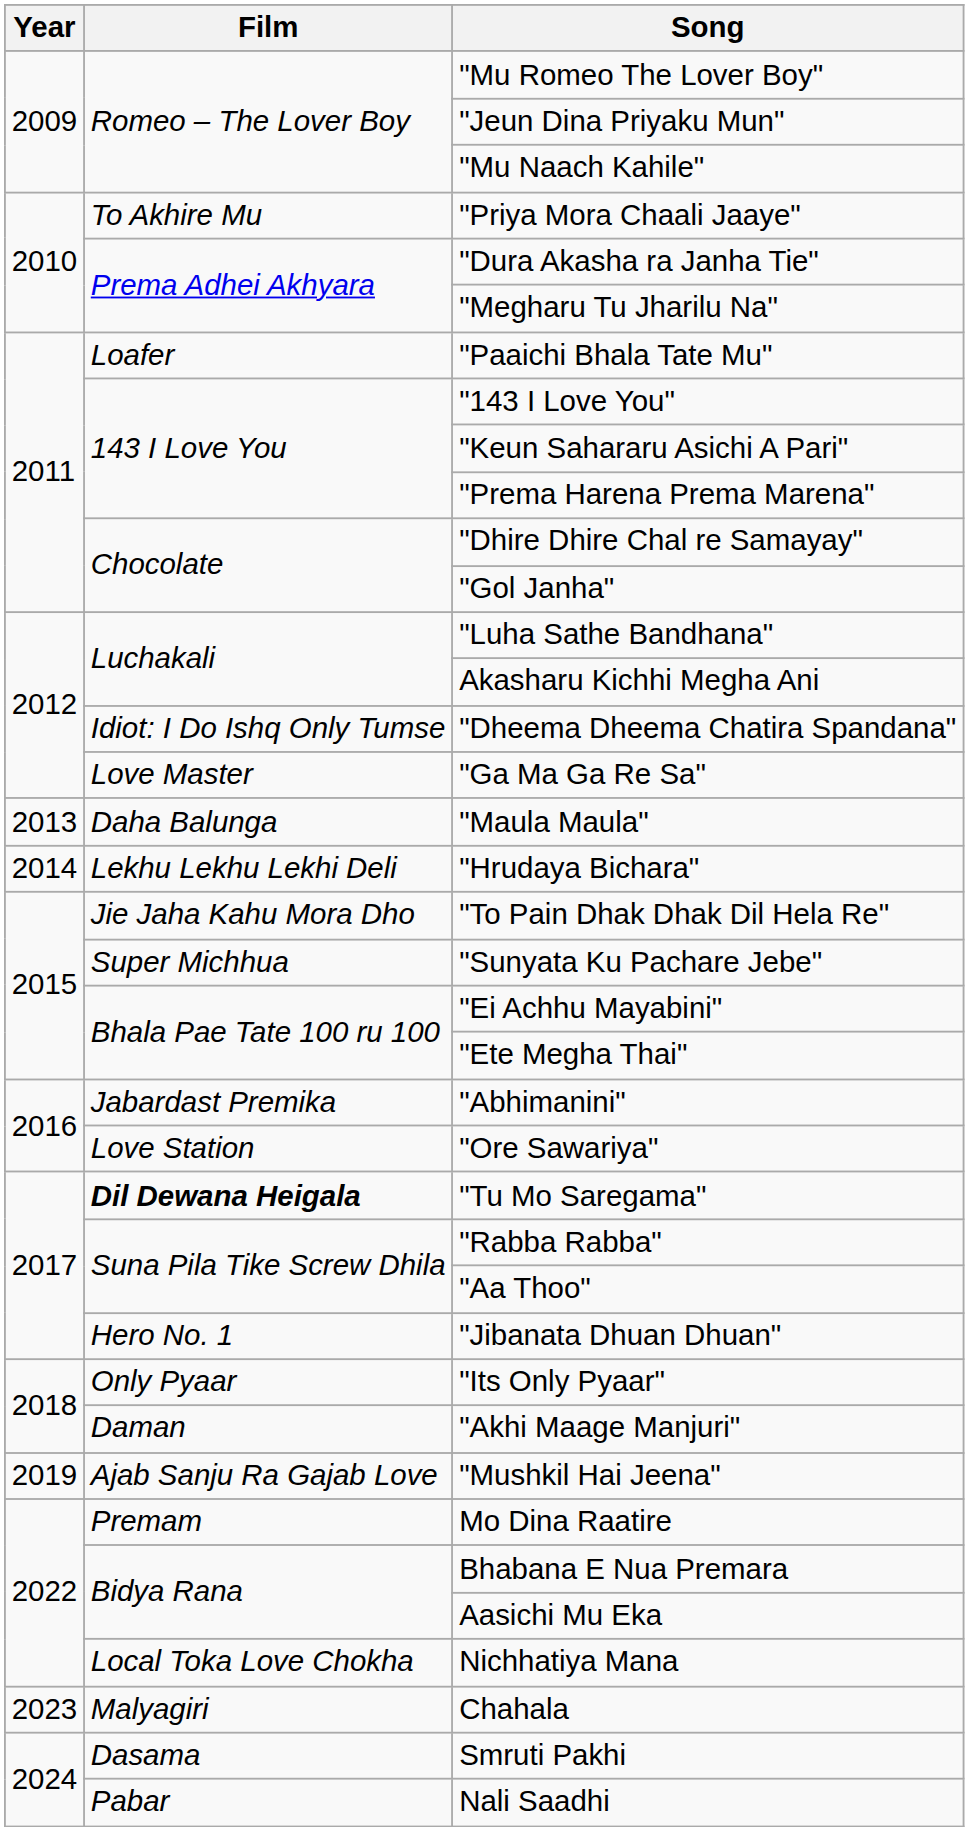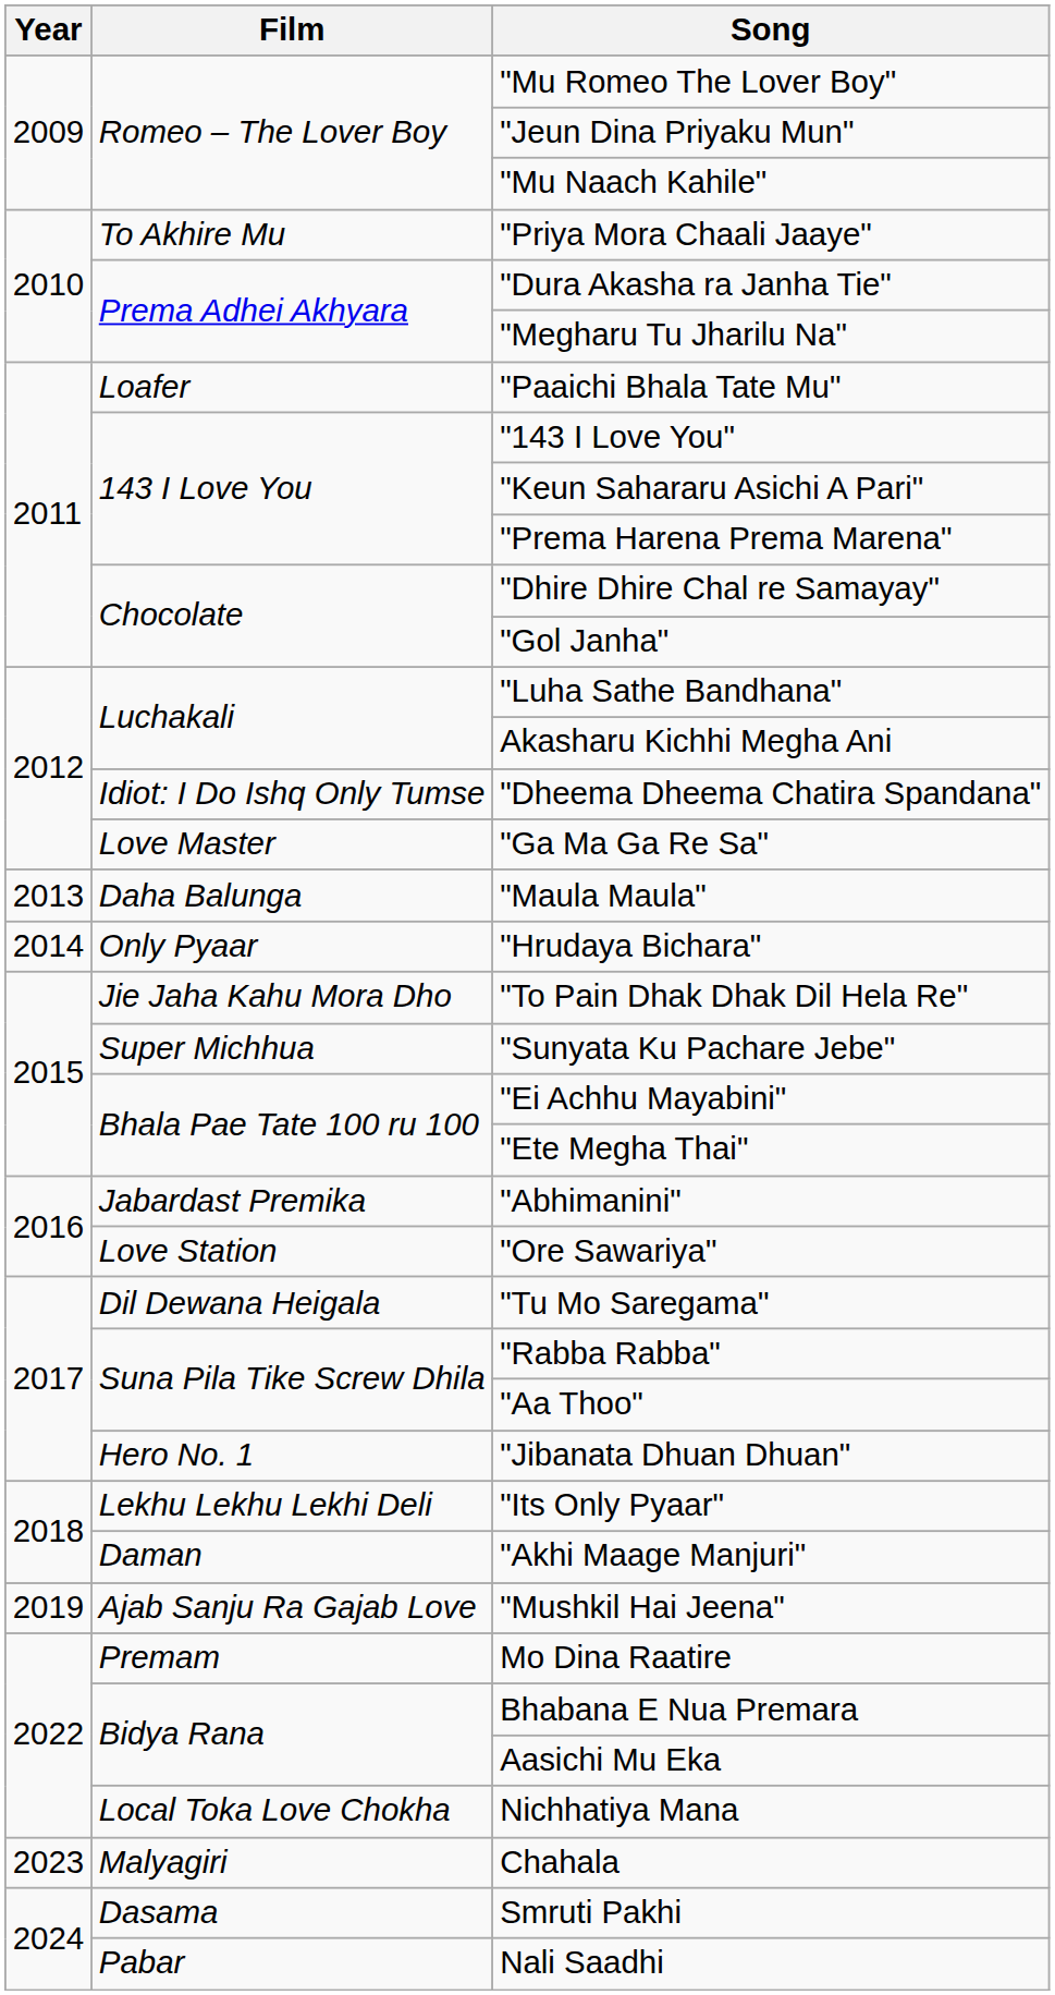"Hrudaya Bichara" | Film: Lekhu Lekhu Lekhi Deli -> Only Pyaar
"Tu Mo Saregama" | Film: bold -> normal
"Its Only Pyaar" | Film: Only Pyaar -> Lekhu Lekhu Lekhi Deli
